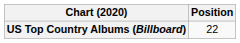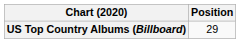US Top Country Albums (Billboard) | Position: 22 -> 29
